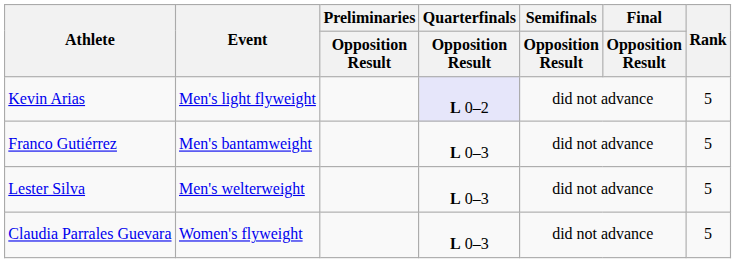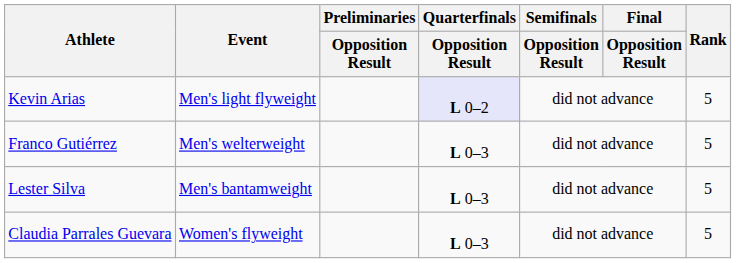Franco Gutiérrez | Event: Men's bantamweight -> Men's welterweight
Lester Silva | Event: Men's welterweight -> Men's bantamweight
